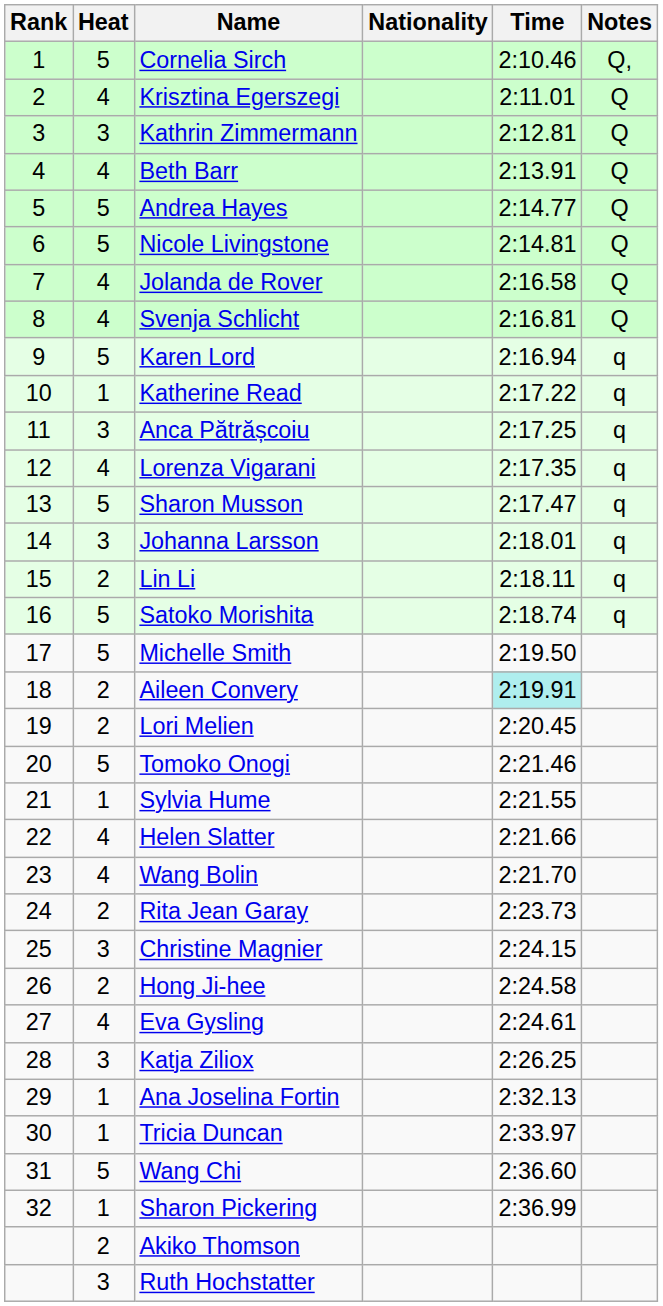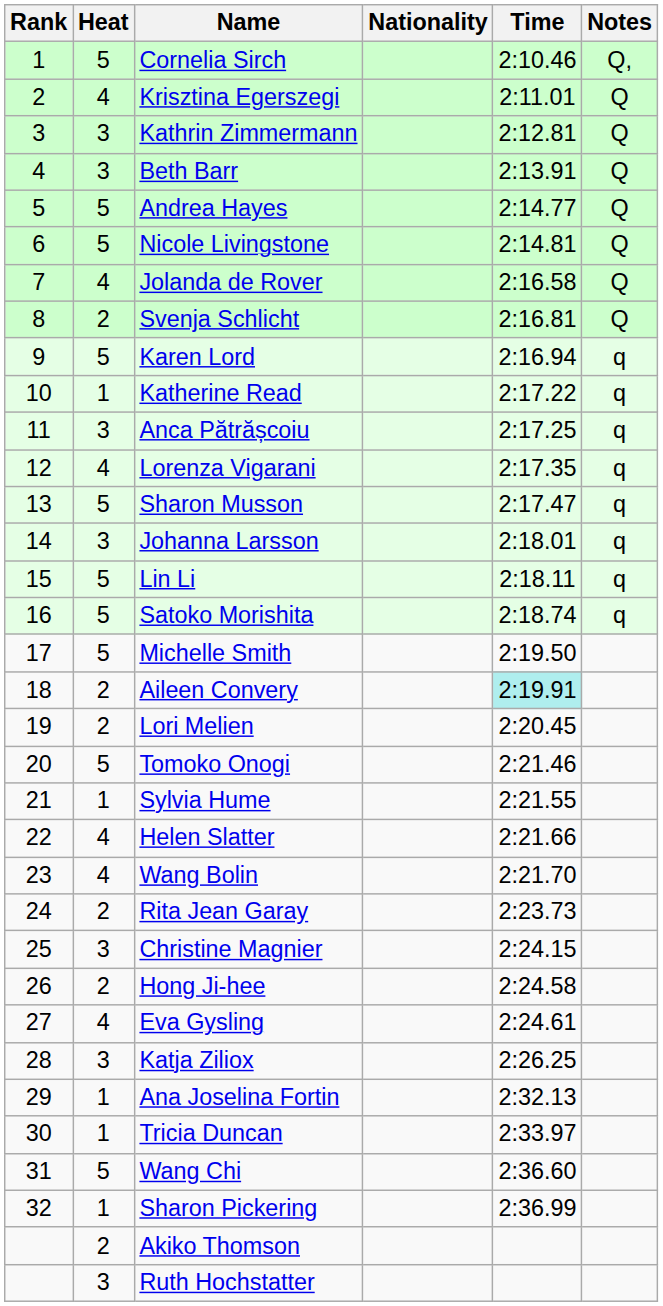Beth Barr | Heat: 4 -> 3
Svenja Schlicht | Heat: 4 -> 2
Lin Li | Heat: 2 -> 5
